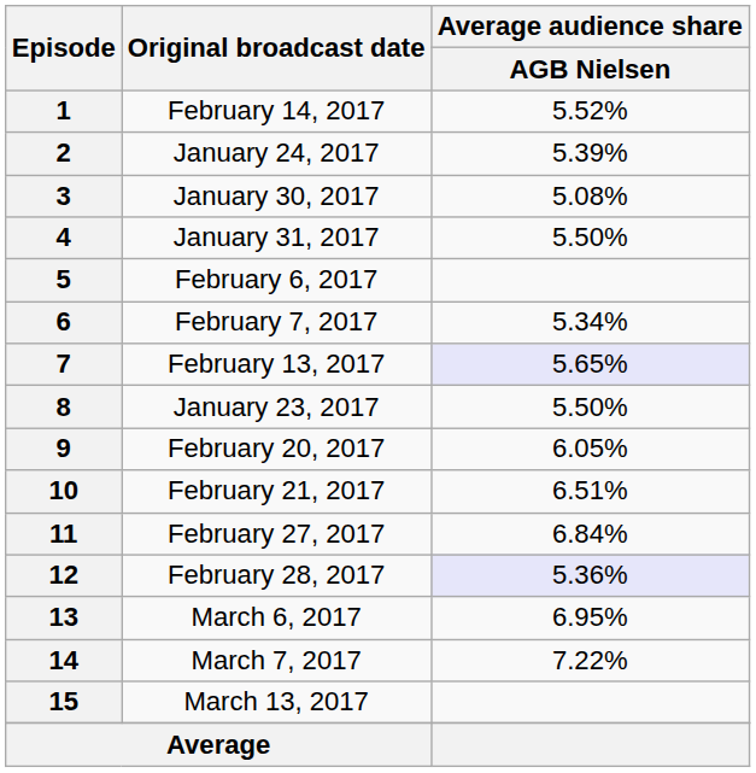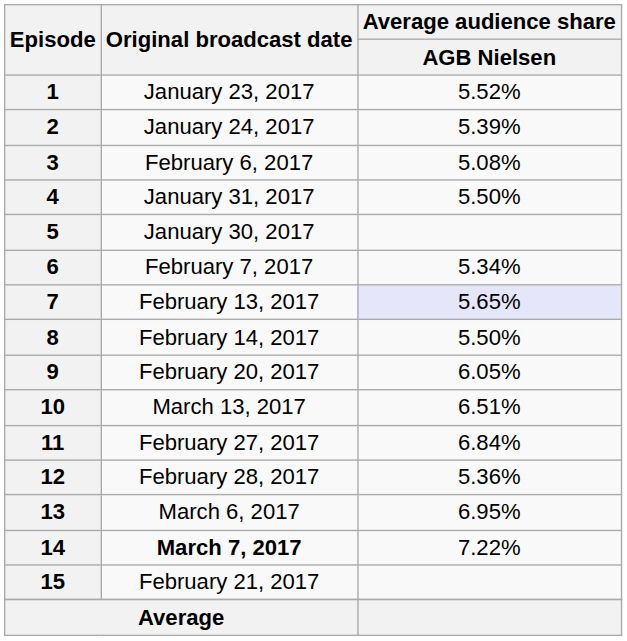1 | Original broadcast date: February 14, 2017 -> January 23, 2017
3 | Original broadcast date: January 30, 2017 -> February 6, 2017
5 | Original broadcast date: February 6, 2017 -> January 30, 2017
8 | Original broadcast date: January 23, 2017 -> February 14, 2017
10 | Original broadcast date: February 21, 2017 -> March 13, 2017
12 | Average audience share / AGB Nielsen: lavender background -> no background
14 | Original broadcast date: normal -> bold
15 | Original broadcast date: March 13, 2017 -> February 21, 2017
